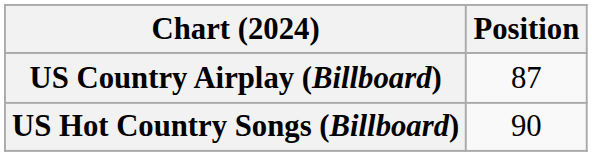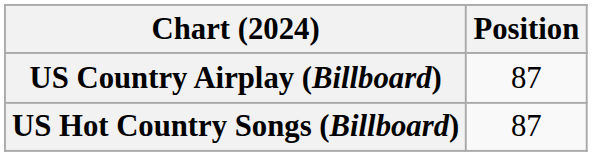US Hot Country Songs (Billboard) | Position: 90 -> 87
